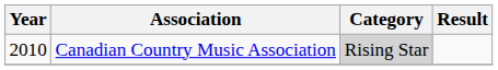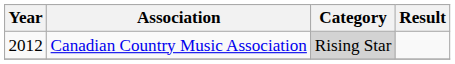Canadian Country Music Association | Year: 2010 -> 2012
